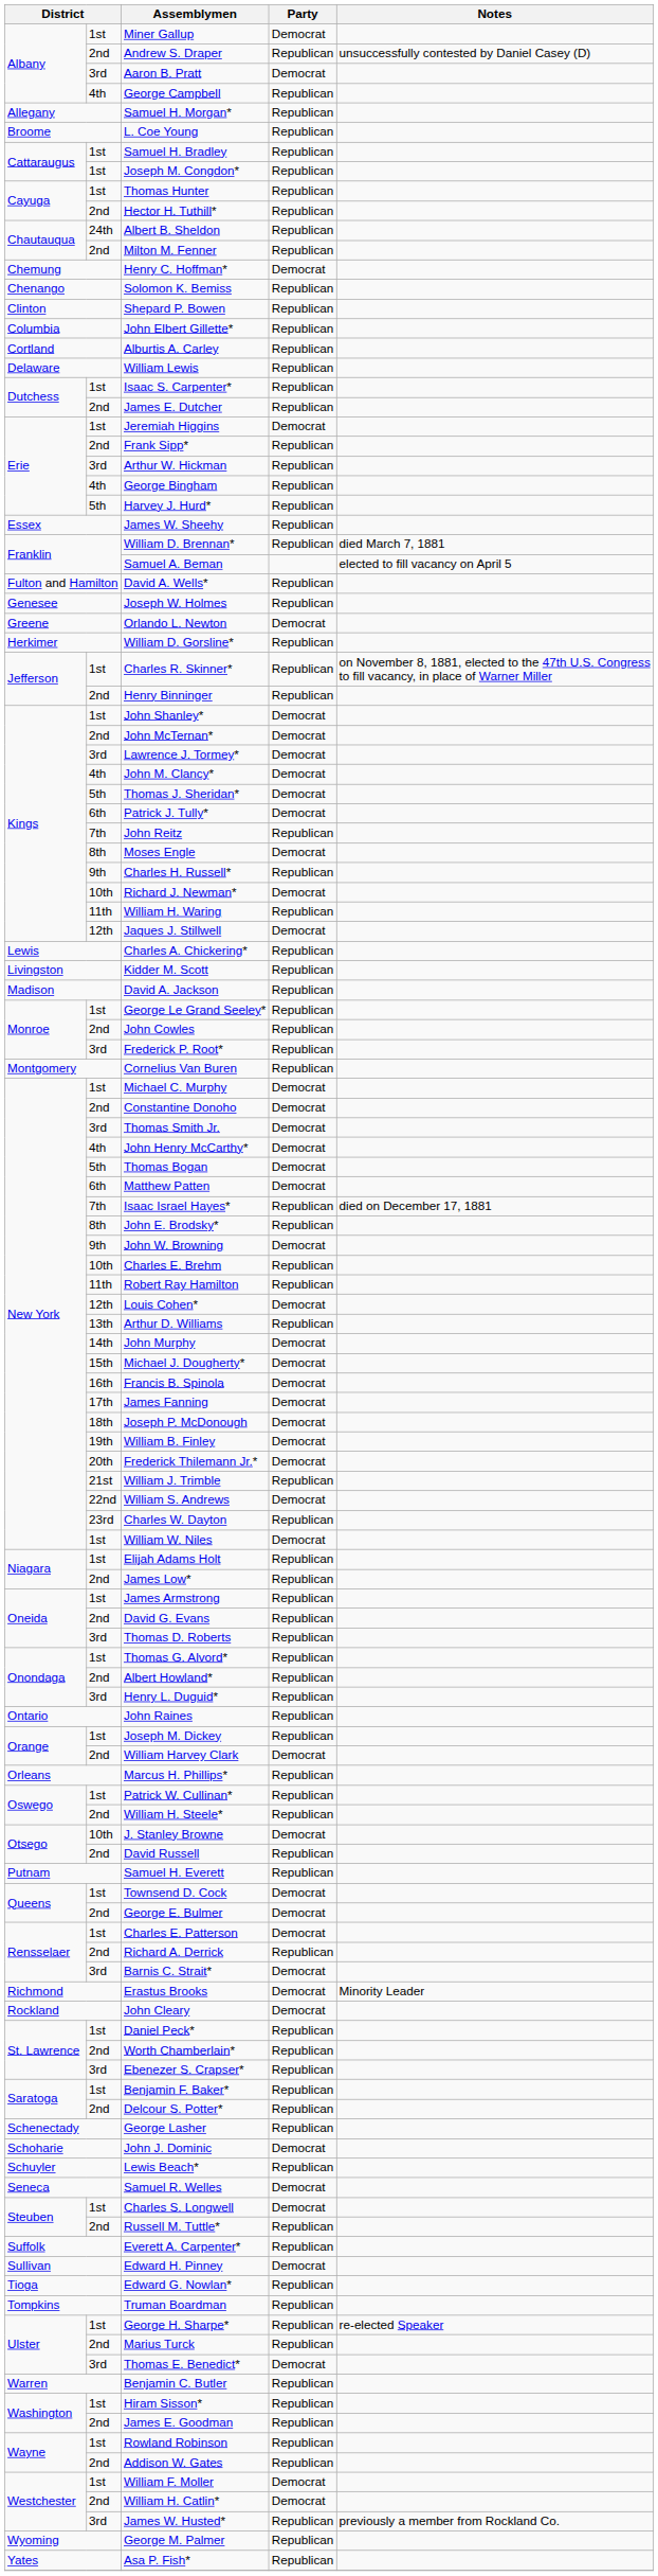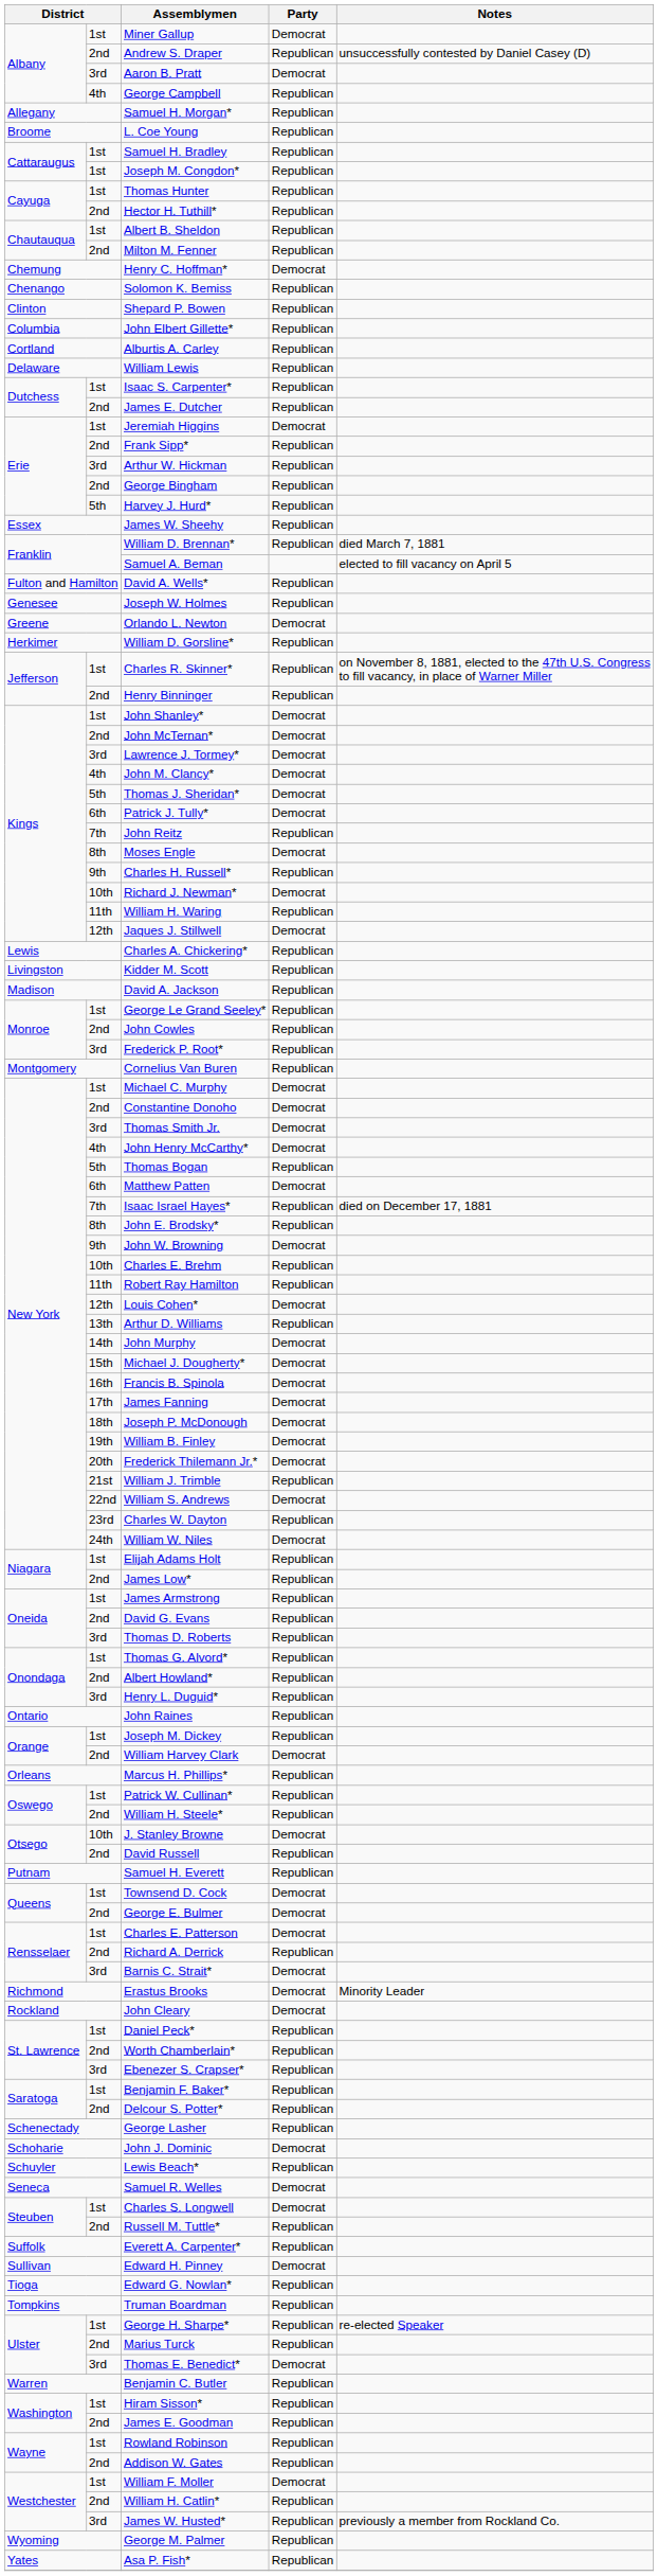Albert B. Sheldon | column 2: 24th -> 1st
George Bingham | column 2: 4th -> 2nd
Thomas Bogan | Party: Democrat -> Republican
William W. Niles | column 2: 1st -> 24th
William H. Catlin* | Party: Democrat -> Republican
